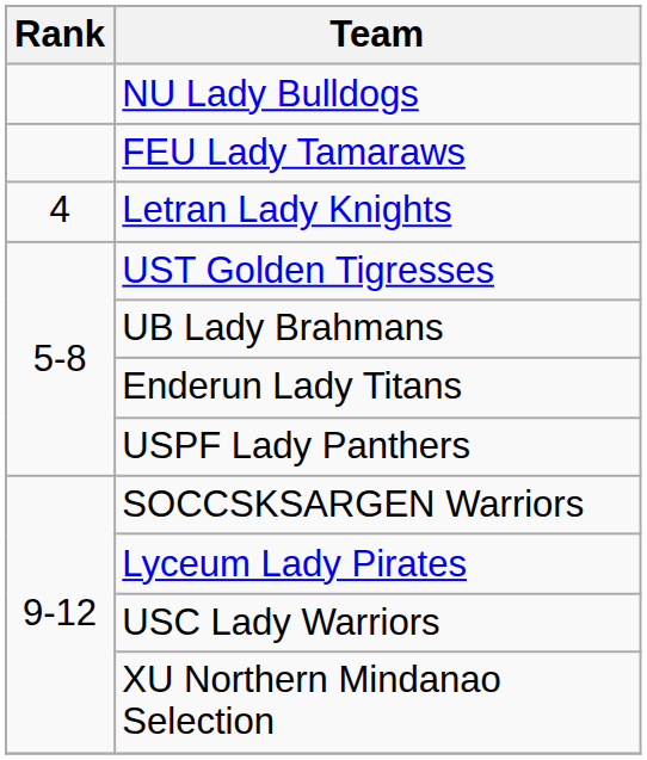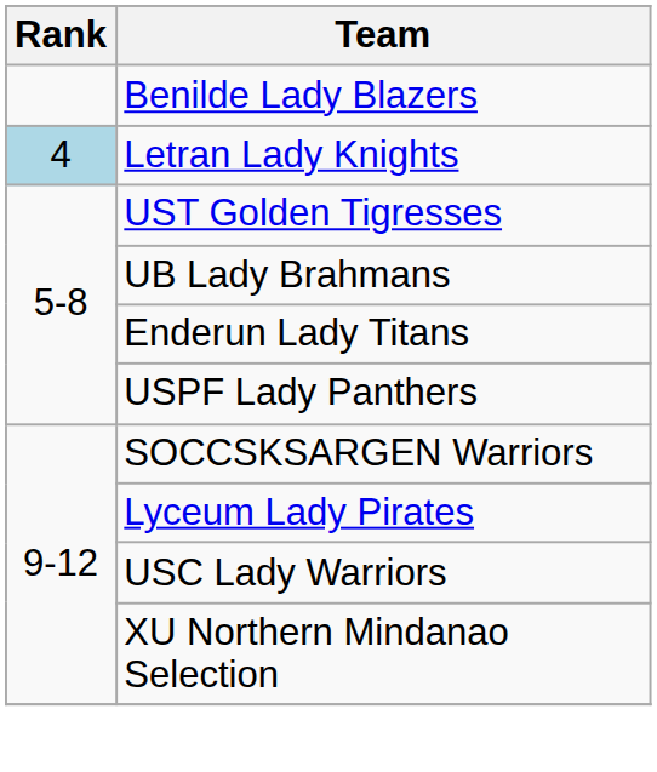- row: NU Lady Bulldogs
- row: FEU Lady Tamaraws
+ row: Benilde Lady Blazers
Letran Lady Knights | Rank: no background -> lightblue background
